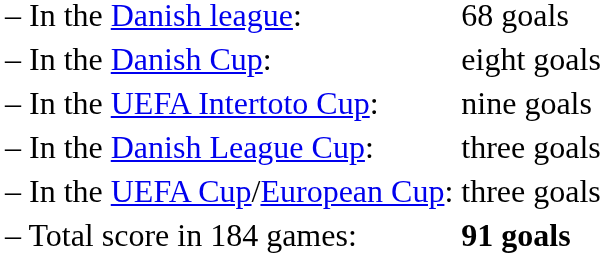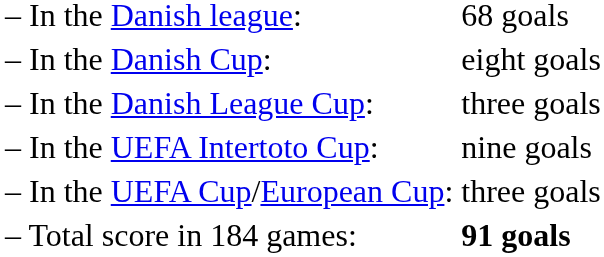rows swapped: – In the Danish League Cup: <-> – In the UEFA Intertoto Cup:
